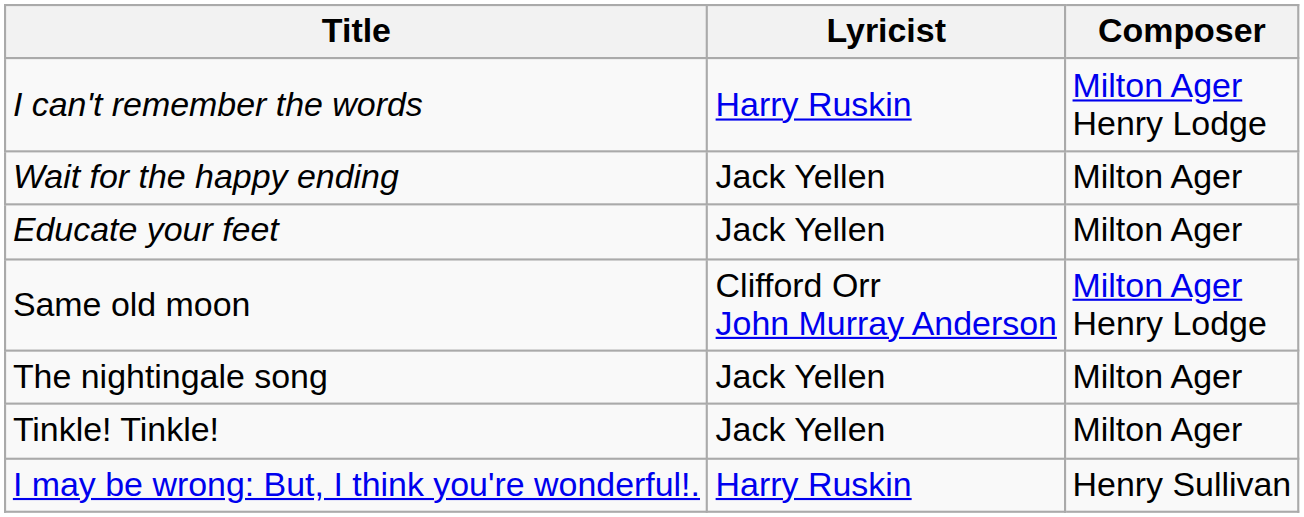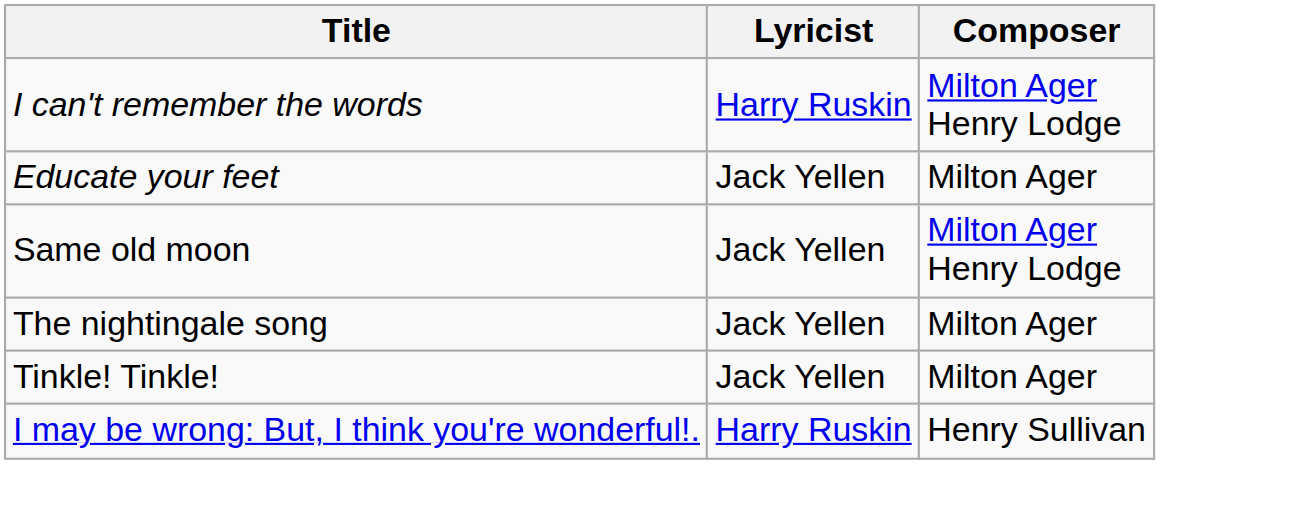- row: Wait for the happy ending | Jack Yellen | Milton Ager
Same old moon | Lyricist: Clifford Orr John Murray Anderson -> Jack Yellen
